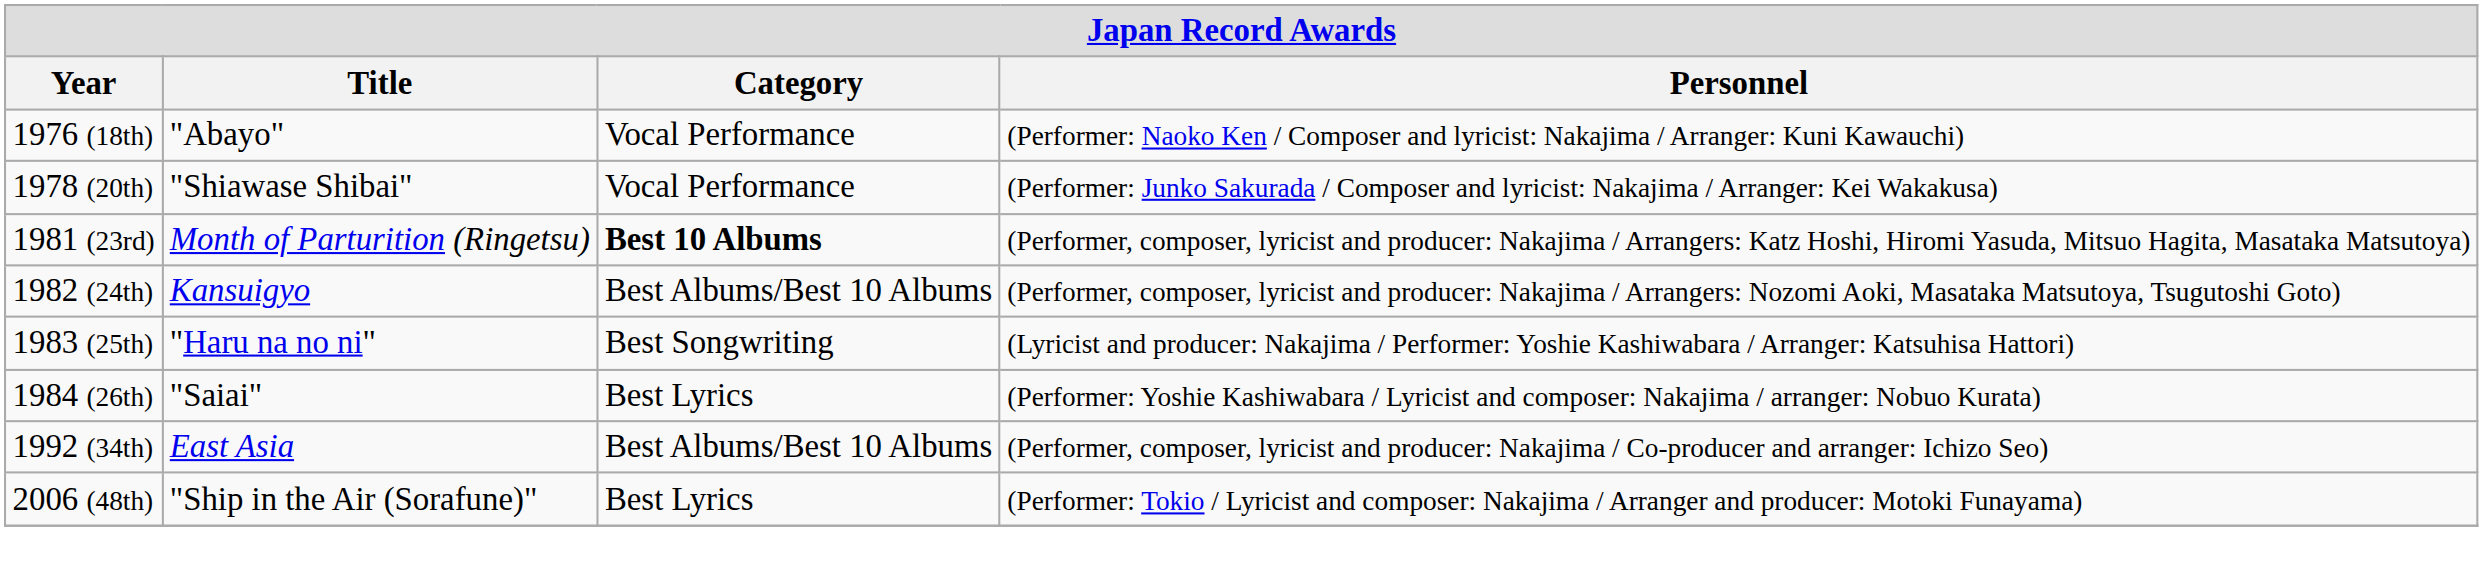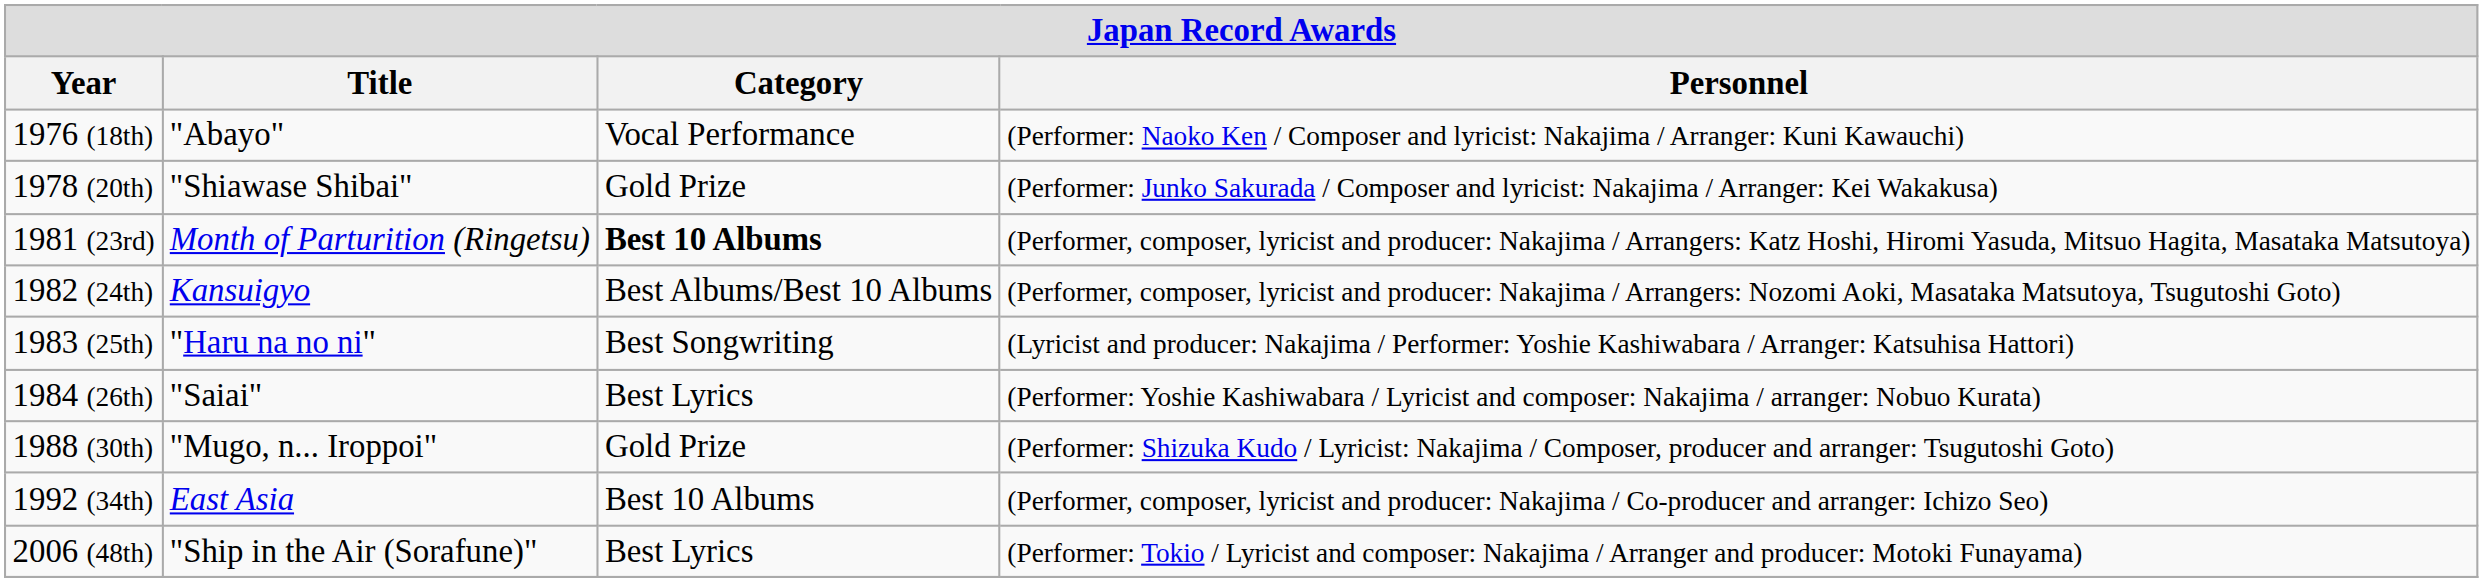1978 (20th) | Category: Vocal Performance -> Gold Prize
+ row: 1988 (30th) | "Mugo, n... Iroppoi" | Gold Prize | (Performer: Shizuka Kudo / Lyricist: Nakajima / Composer, producer and arranger: Tsugutoshi Goto)
1992 (34th) | Category: Best Albums/Best 10 Albums -> Best 10 Albums
